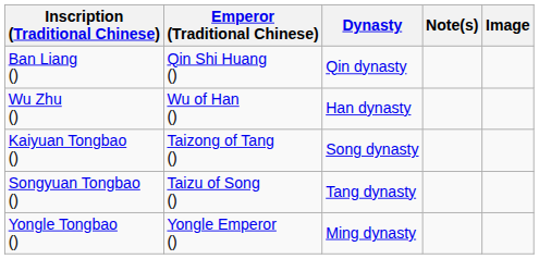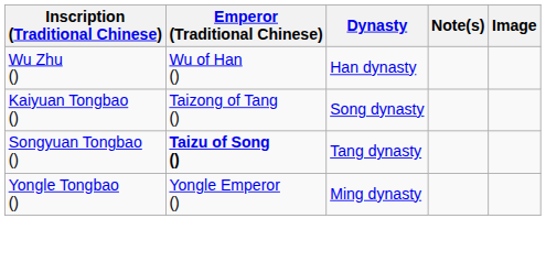- row: Ban Liang () | Qin Shi Huang () | Qin dynasty
Songyuan Tongbao () | Emperor (Traditional Chinese): normal -> bold
